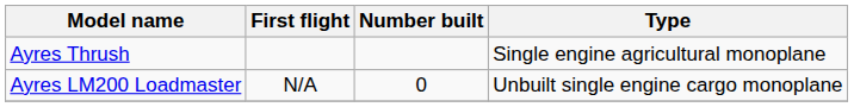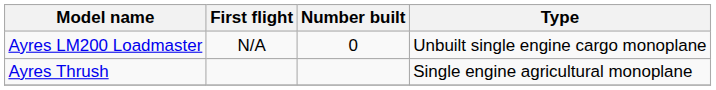rows swapped: Ayres Thrush <-> Ayres LM200 Loadmaster
